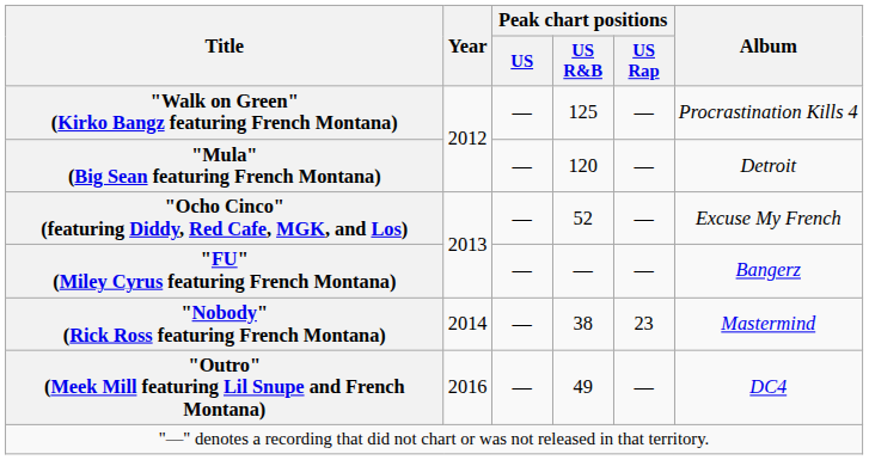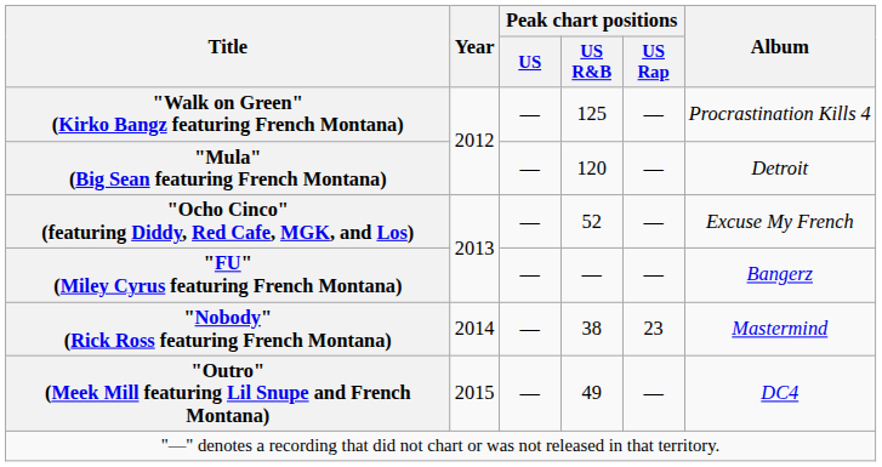"Outro" (Meek Mill featuring Lil Snupe and French Montana) | Year: 2016 -> 2015
